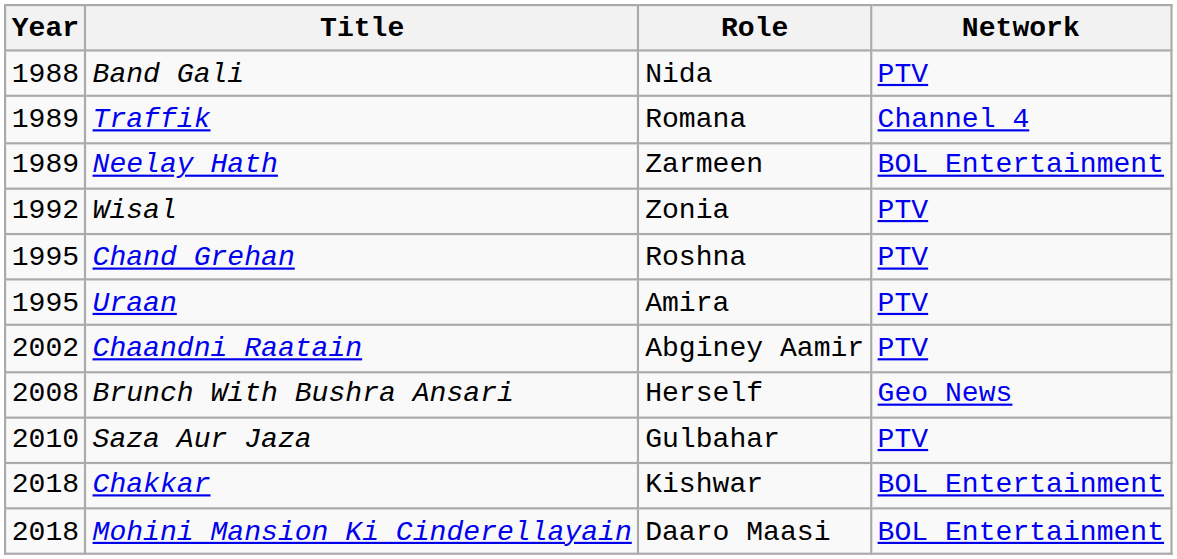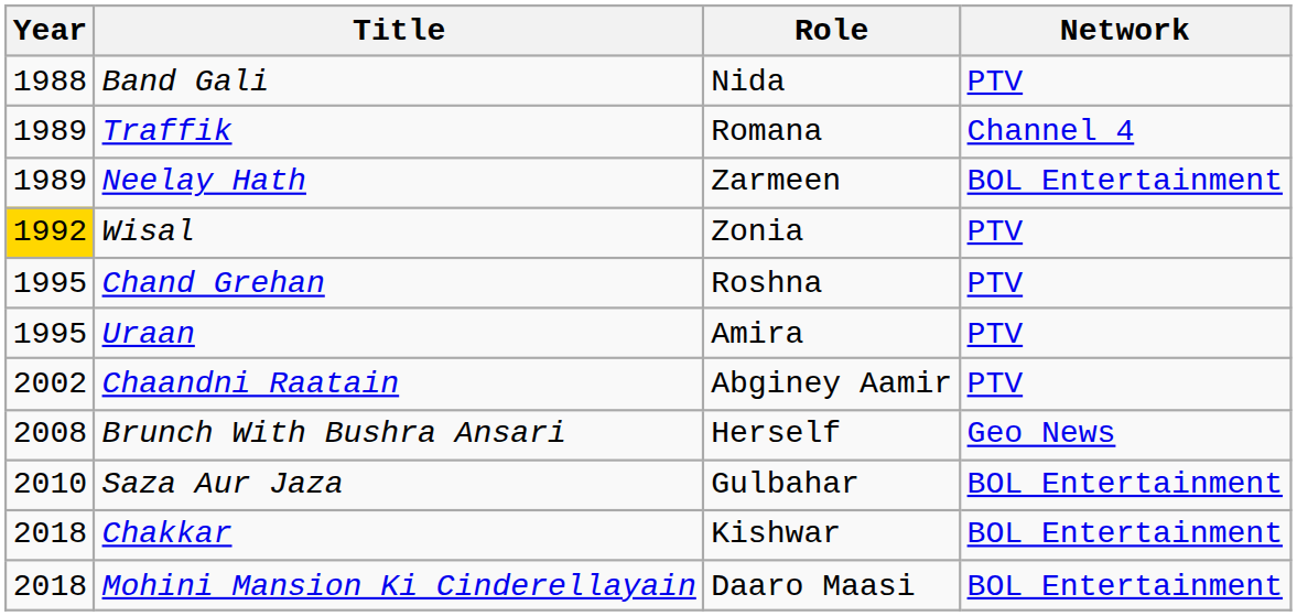Wisal | Year: no background -> gold background
Saza Aur Jaza | Network: PTV -> BOL Entertainment
